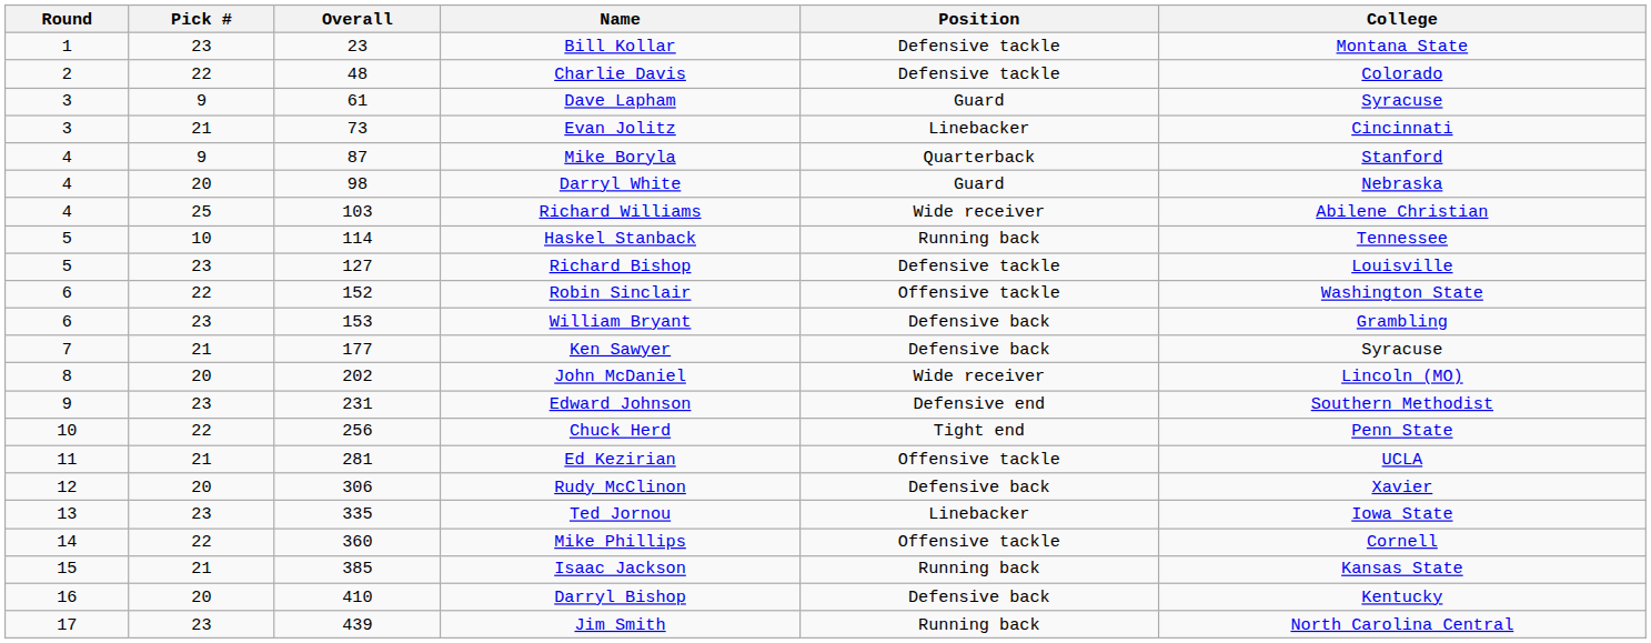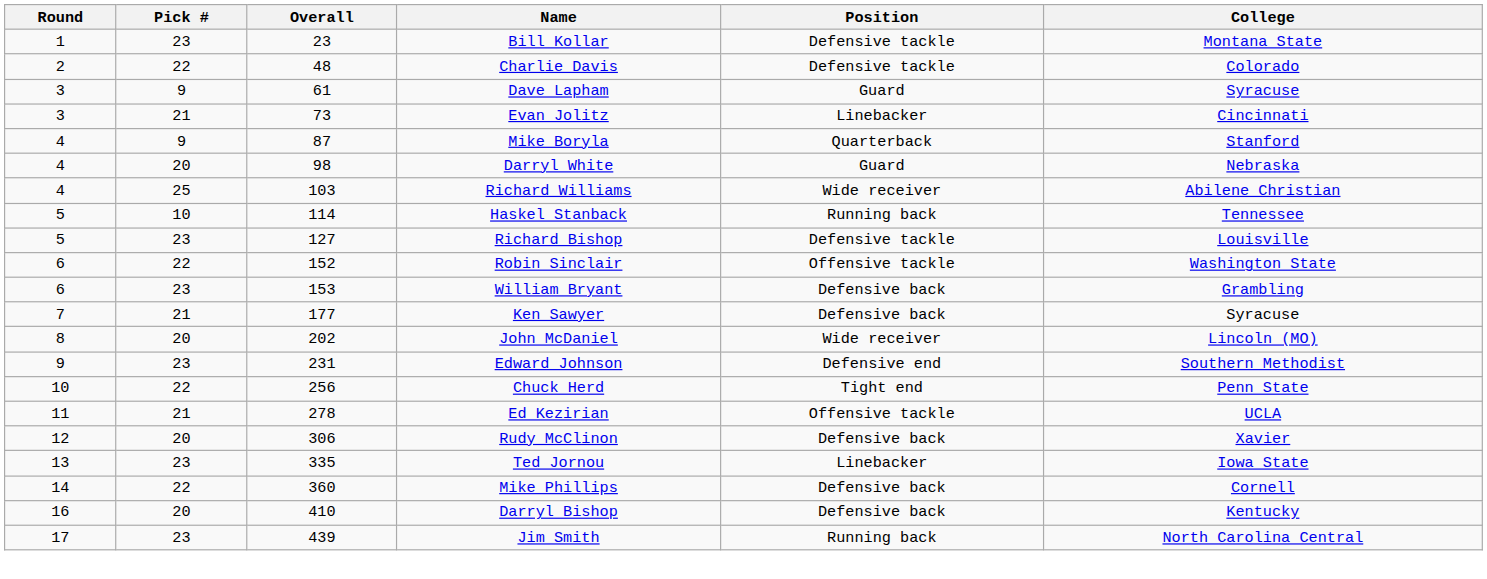Ed Kezirian | Overall: 281 -> 278
Mike Phillips | Position: Offensive tackle -> Defensive back
- row: 15 | 21 | 385 | Isaac Jackson | Running back | Kansas State
